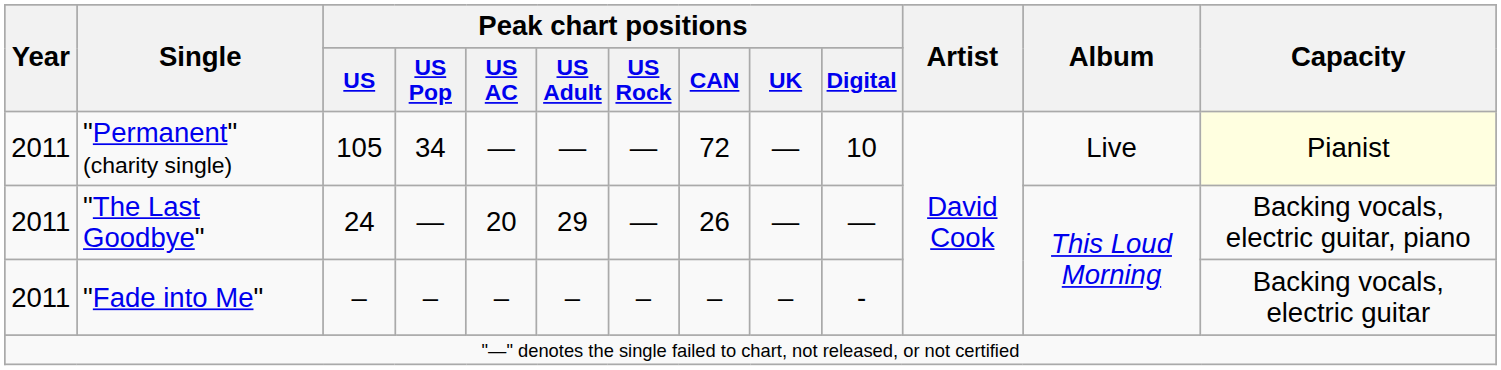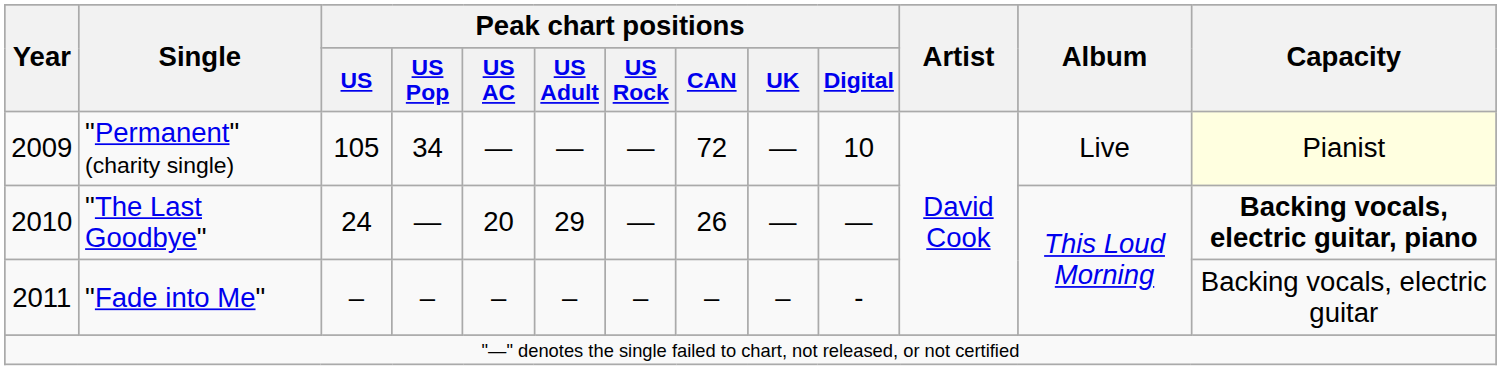"Permanent" (charity single) | Year: 2011 -> 2009
"The Last Goodbye" | Year: 2011 -> 2010
"The Last Goodbye" | Capacity: normal -> bold
